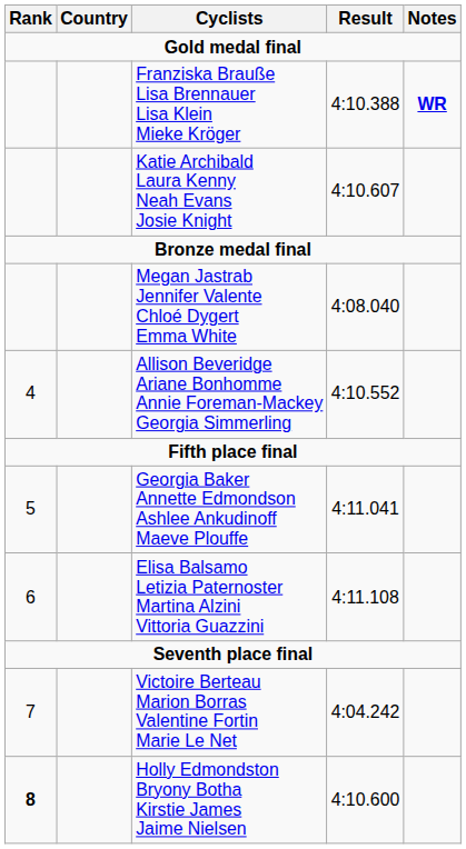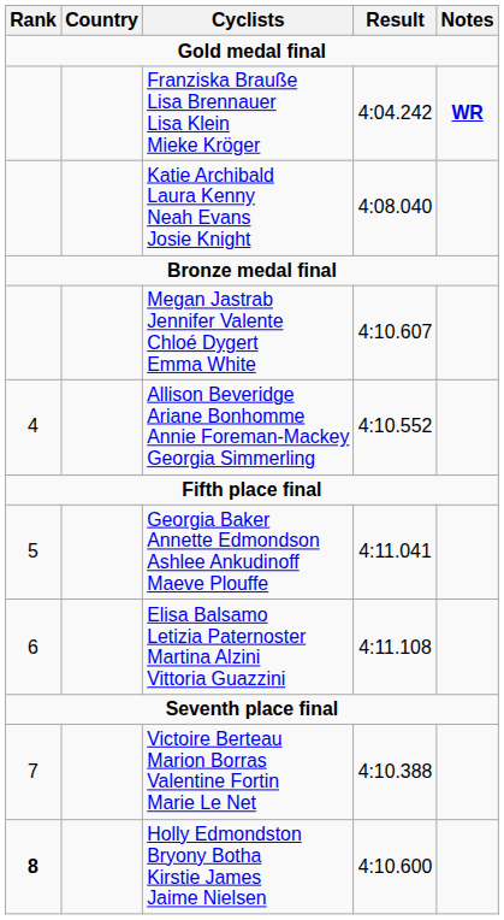Franziska Brauße Lisa Brennauer Lisa Klein Mieke Kröger | Result: 4:10.388 -> 4:04.242
Katie Archibald Laura Kenny Neah Evans Josie Knight | Result: 4:10.607 -> 4:08.040
Megan Jastrab Jennifer Valente Chloé Dygert Emma White | Result: 4:08.040 -> 4:10.607
Victoire Berteau Marion Borras Valentine Fortin Marie Le Net | Result: 4:04.242 -> 4:10.388
